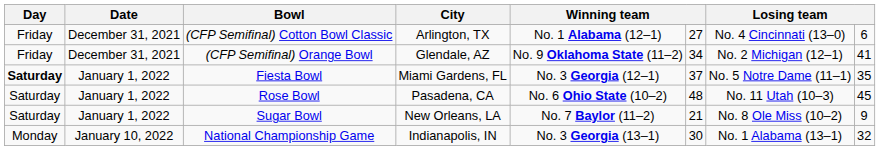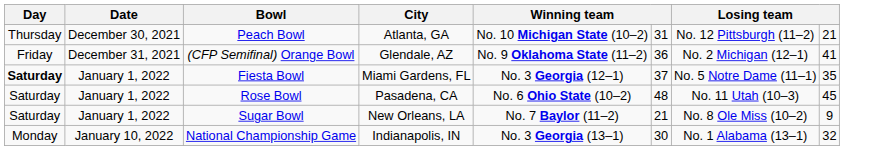+ row: Thursday | December 30, 2021 | Peach Bowl | Atlanta, GA | No. 10 Michigan State (10–2) | 31 | No. 12 Pittsburgh (11–2) | 21
- row: Friday | December 31, 2021 | (CFP Semifinal) Cotton Bowl Classic | Arlington, TX | No. 1 Alabama (12–1) | 27 | No. 4 Cincinnati (13–0) | 6
(CFP Semifinal) Orange Bowl | column 6: 34 -> 36
